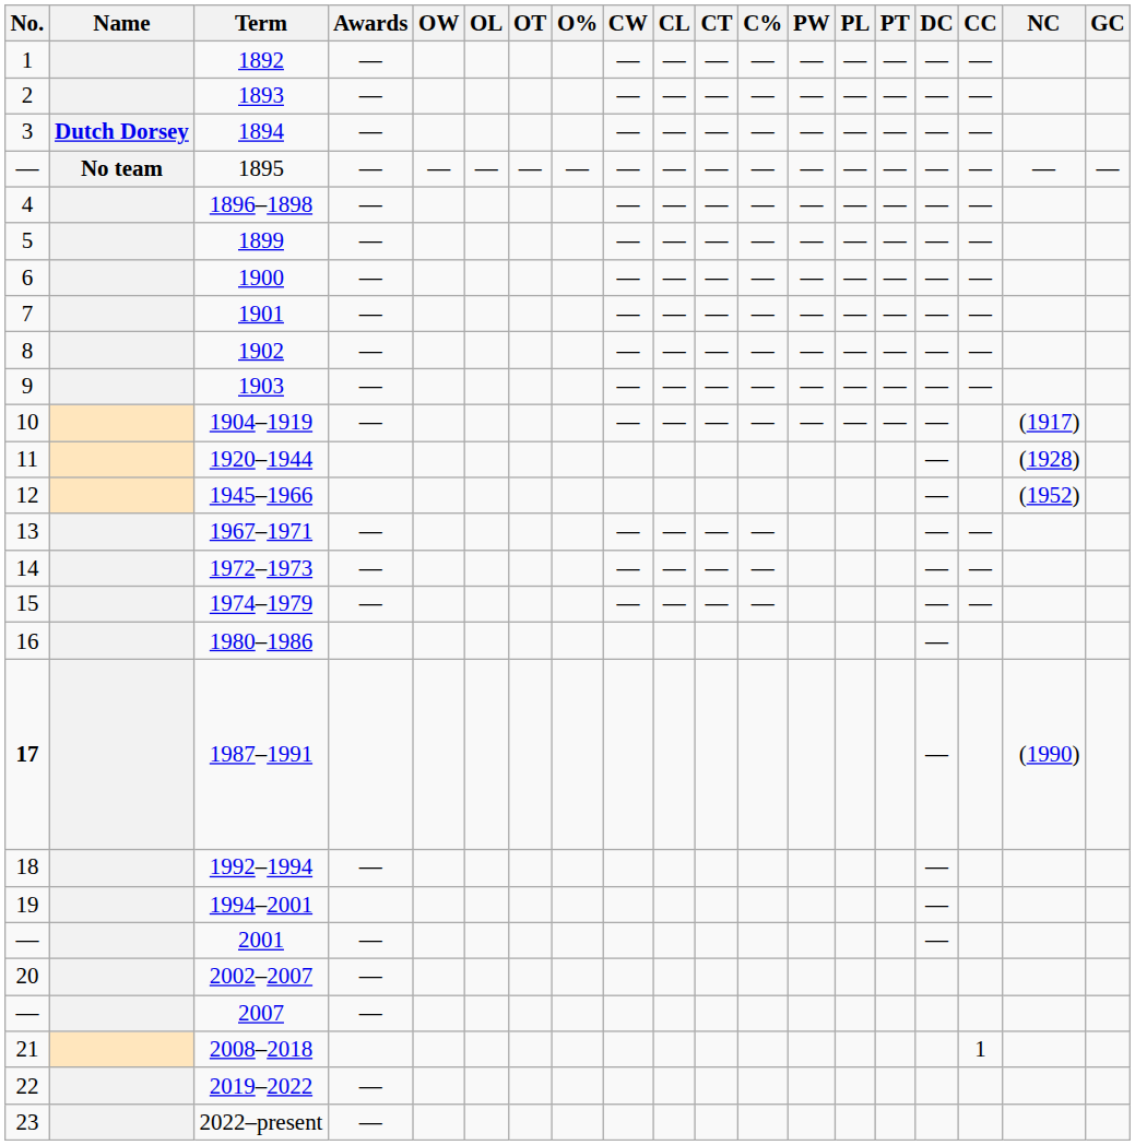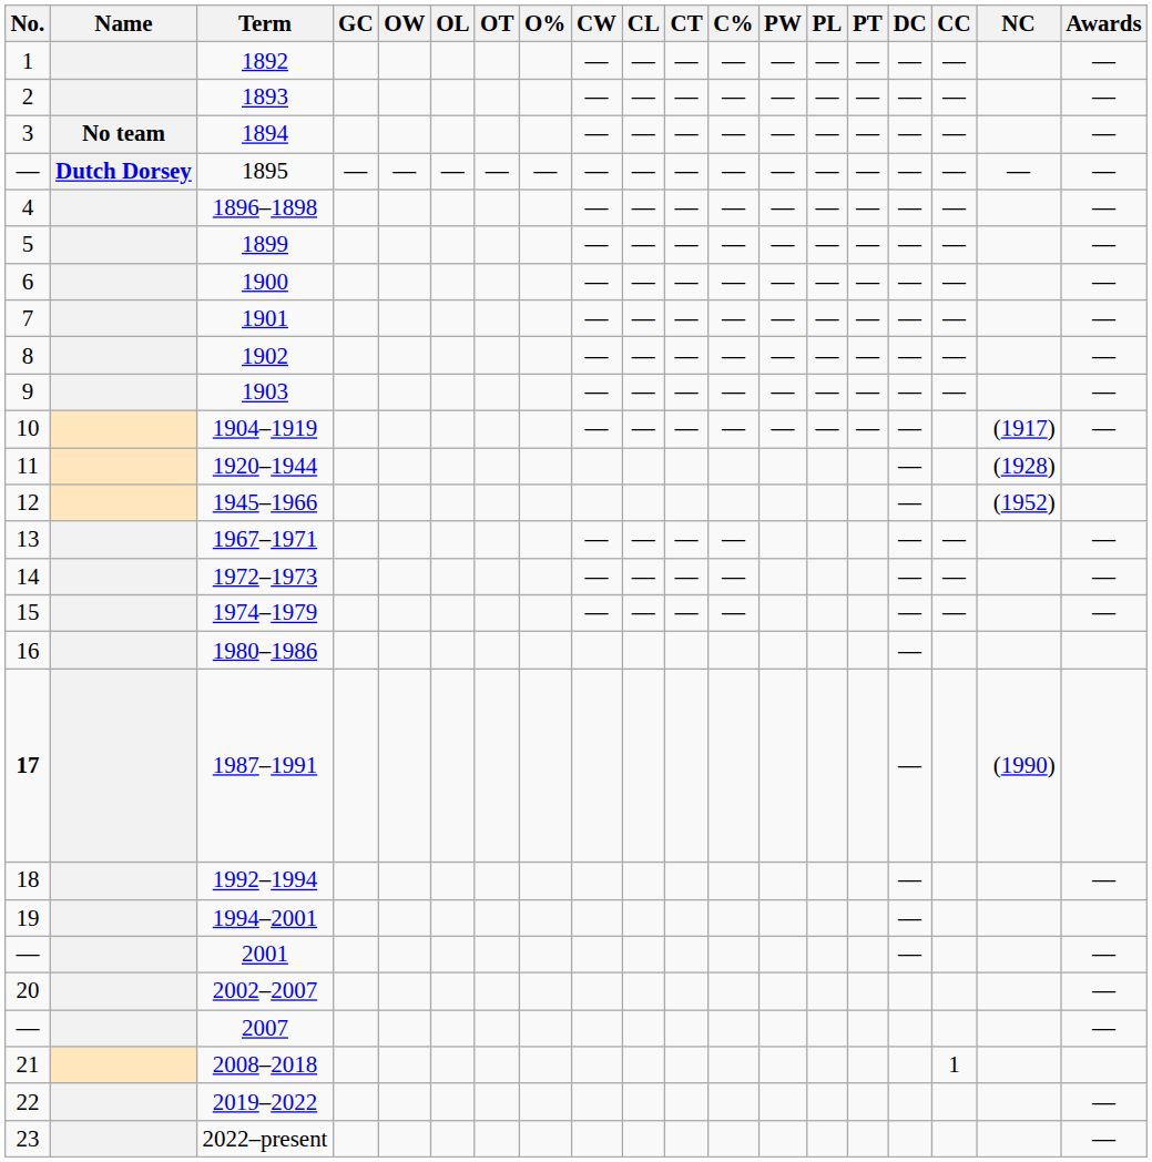columns swapped: GC <-> Awards
1894 | Name: Dutch Dorsey -> No team
1895 | Name: No team -> Dutch Dorsey
